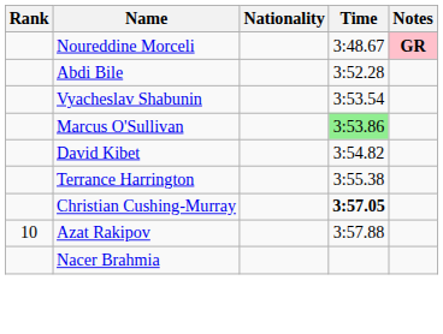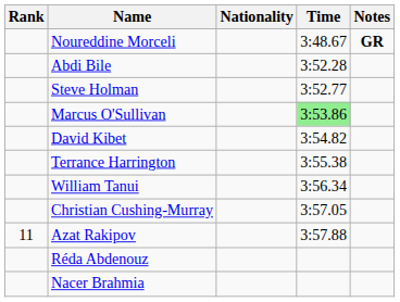Noureddine Morceli | Notes: pink background -> no background
+ row: Steve Holman | 3:52.77
- row: Vyacheslav Shabunin | 3:53.54
+ row: William Tanui | 3:56.34
Christian Cushing-Murray | Time: bold -> normal
Azat Rakipov | Rank: 10 -> 11
+ row: Réda Abdenouz
